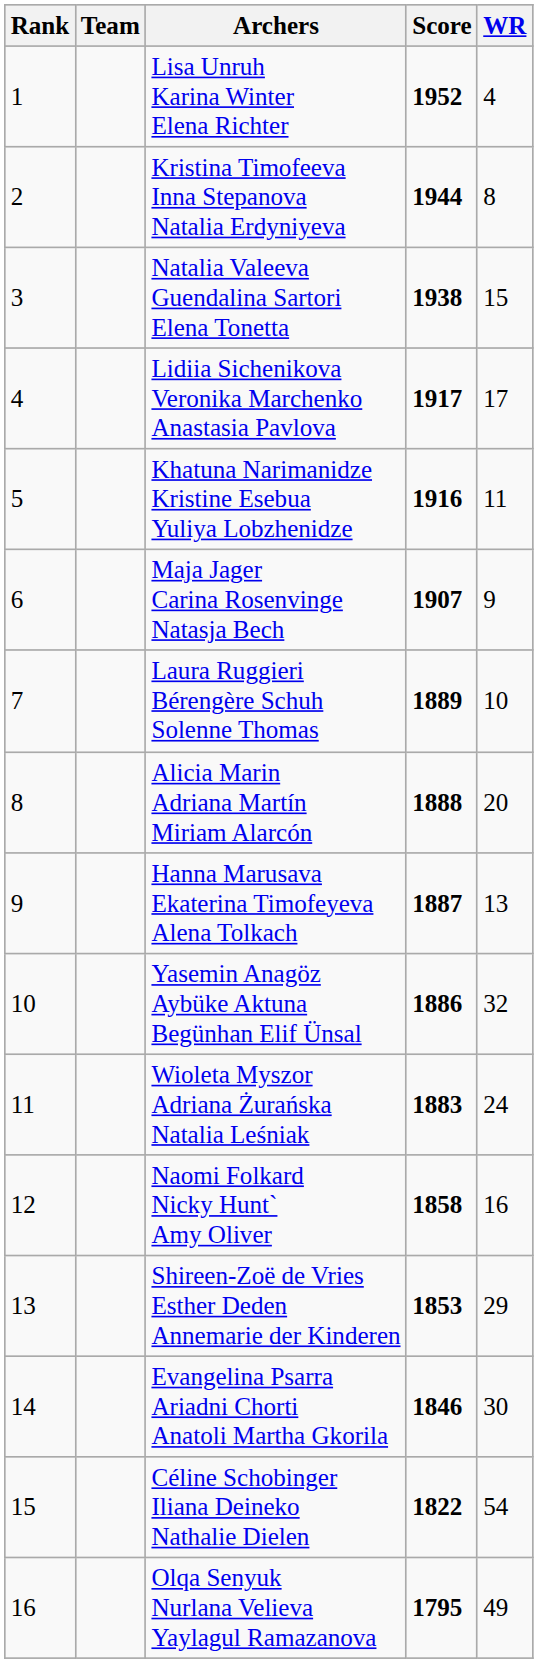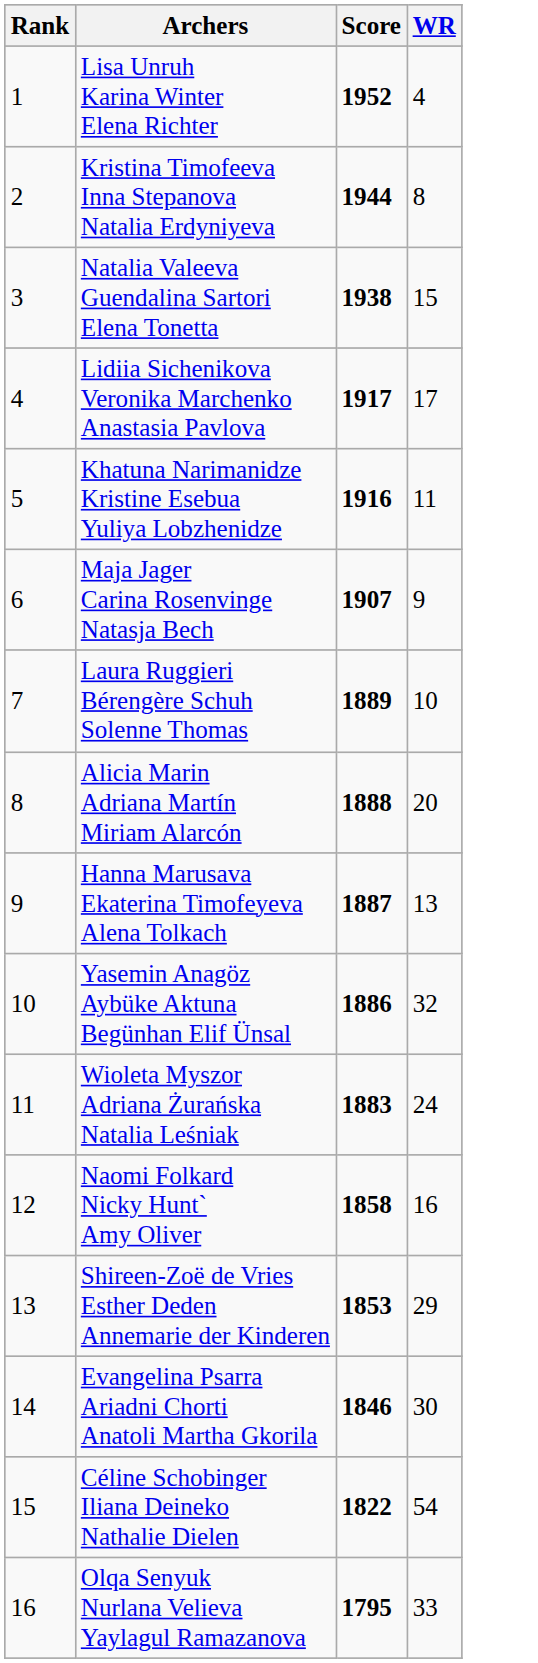- column: Team
Olqa Senyuk Nurlana Velieva Yaylagul Ramazanova | WR: 49 -> 33
